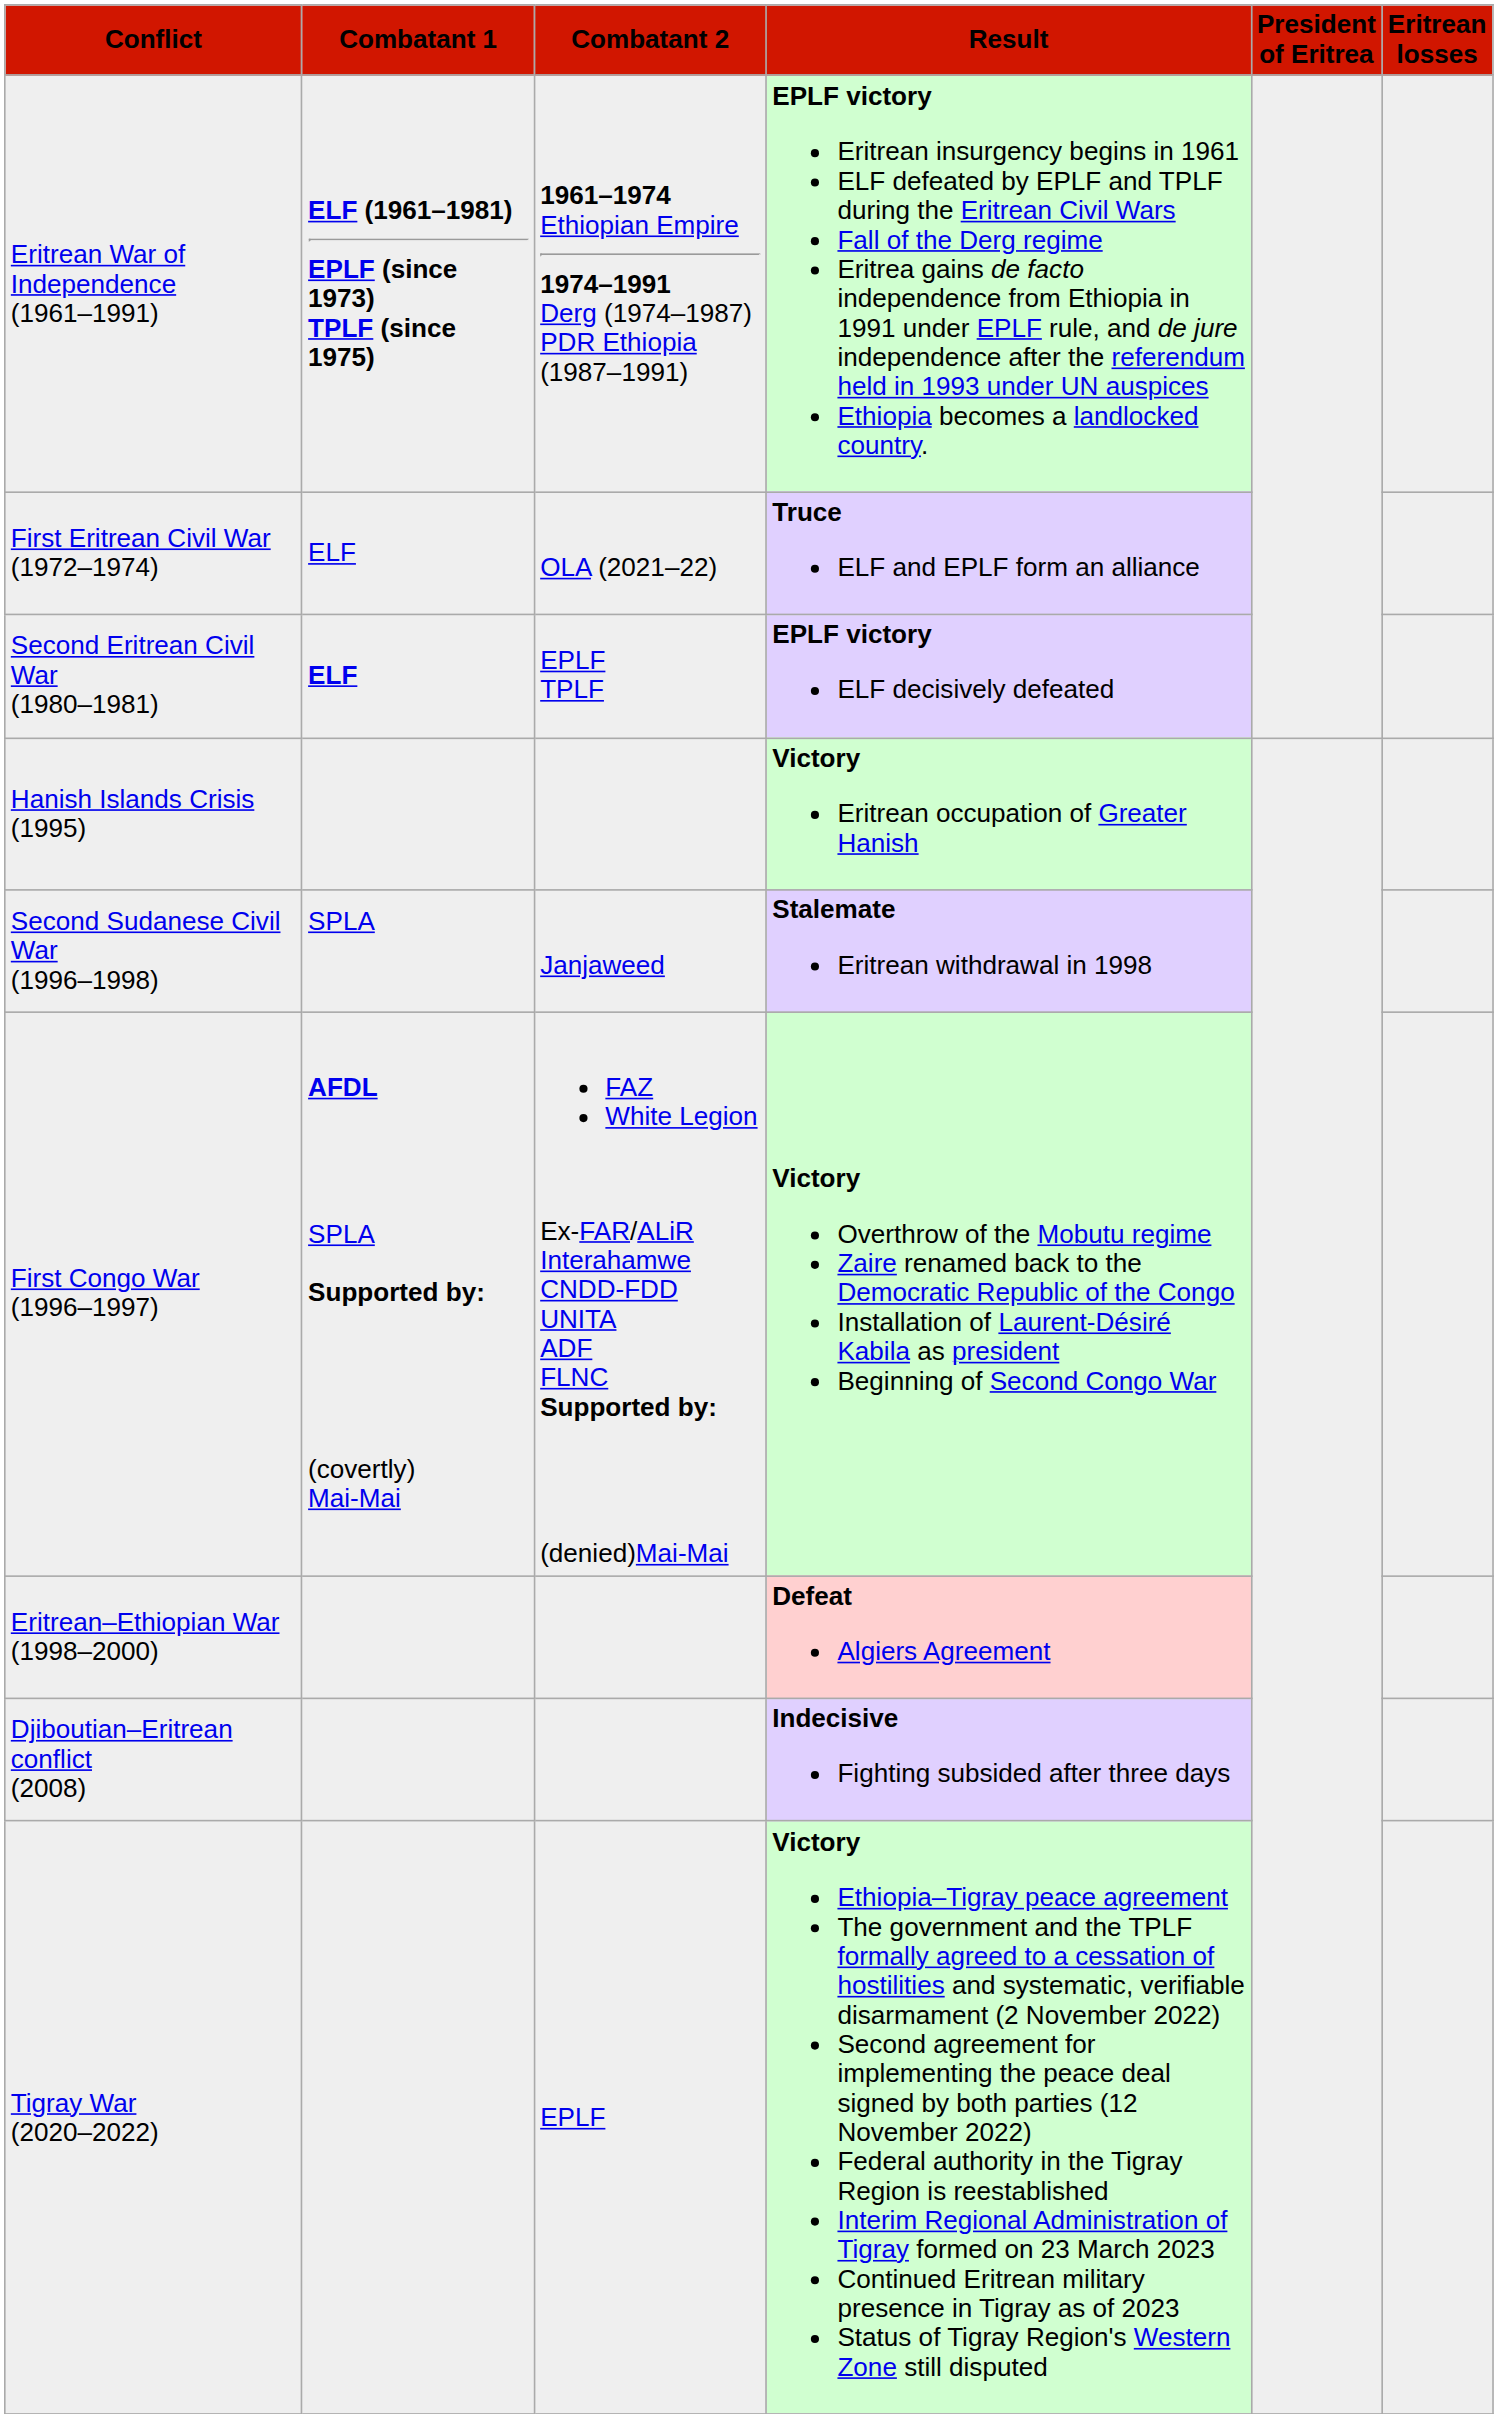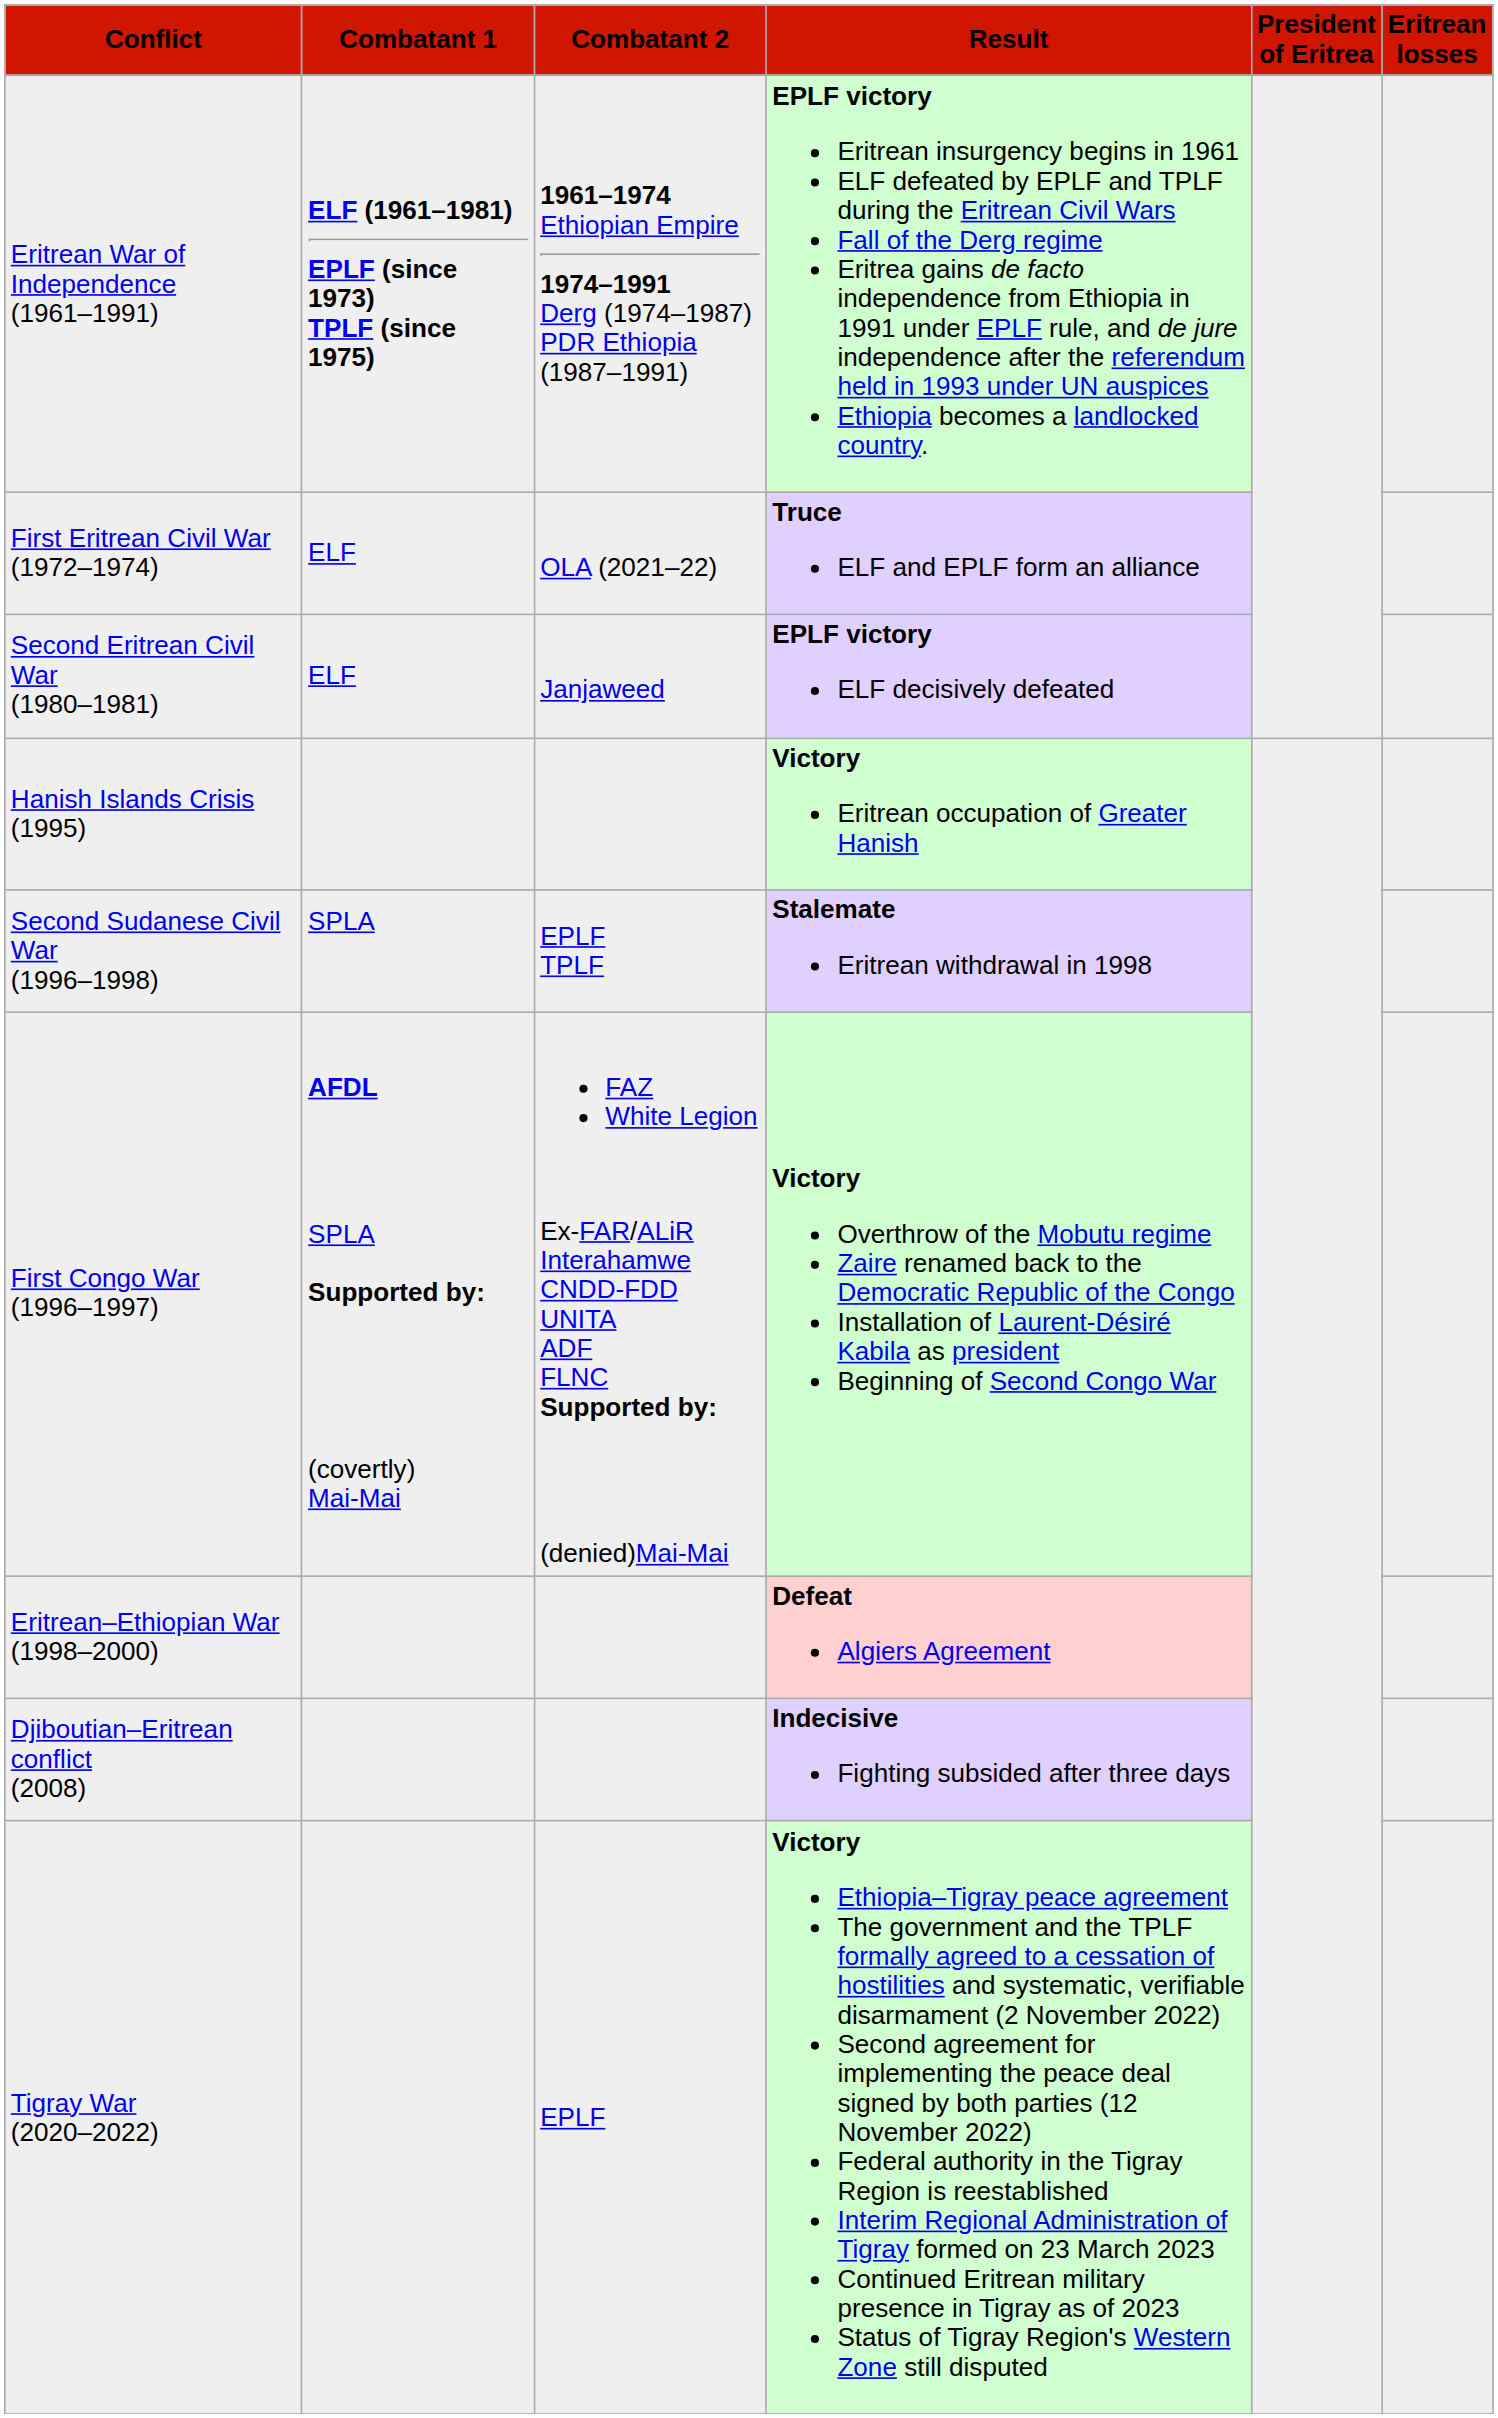Second Eritrean Civil War (1980–1981) | Combatant 1: bold -> normal
Second Eritrean Civil War (1980–1981) | Combatant 2: EPLF TPLF -> Janjaweed
Second Sudanese Civil War (1996–1998) | Combatant 2: Janjaweed -> EPLF TPLF
